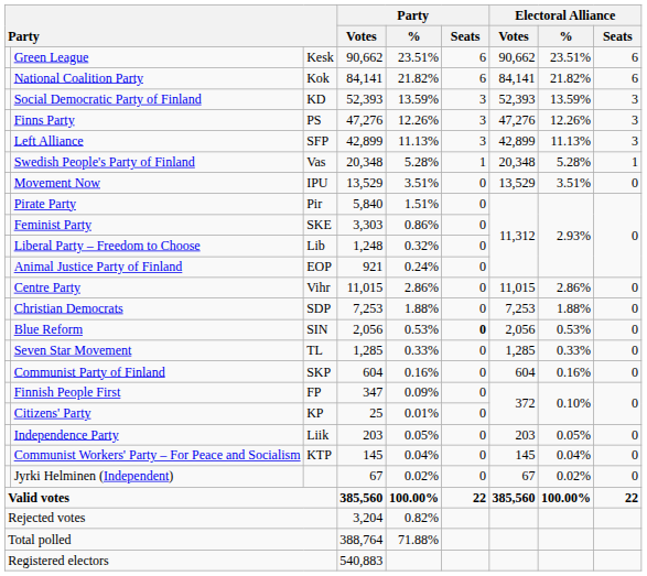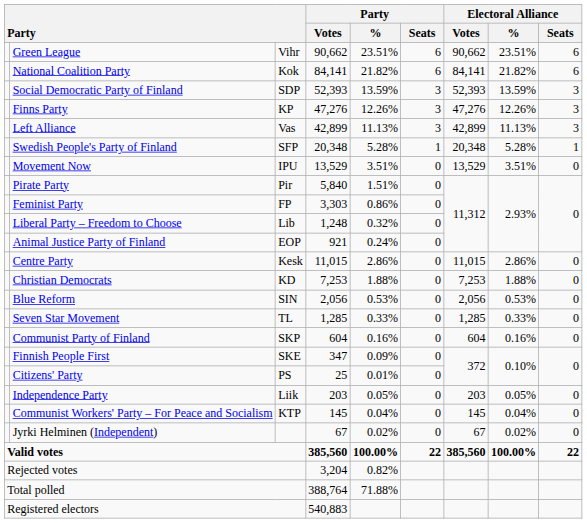Green League | column 3: Kesk -> Vihr
Social Democratic Party of Finland | column 3: KD -> SDP
Finns Party | column 3: PS -> KP
Left Alliance | column 3: SFP -> Vas
Swedish People's Party of Finland | column 3: Vas -> SFP
Feminist Party | column 3: SKE -> FP
Centre Party | column 3: Vihr -> Kesk
Christian Democrats | column 3: SDP -> KD
Blue Reform | Party / Seats: bold -> normal
Finnish People First | column 3: FP -> SKE
Citizens' Party | column 3: KP -> PS
